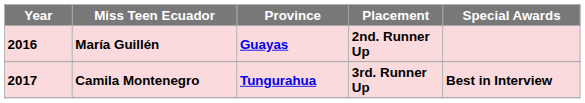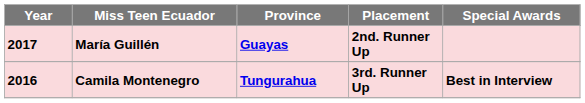María Guillén | Year: 2016 -> 2017
Camila Montenegro | Year: 2017 -> 2016
